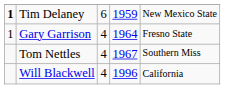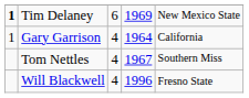Tim Delaney | column 4: 1959 -> 1969
Gary Garrison | column 5: Fresno State -> California
Will Blackwell | column 5: California -> Fresno State
